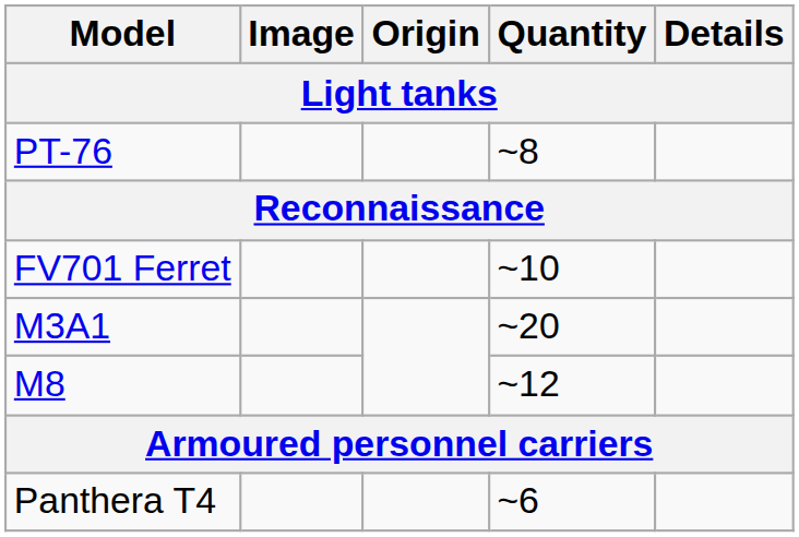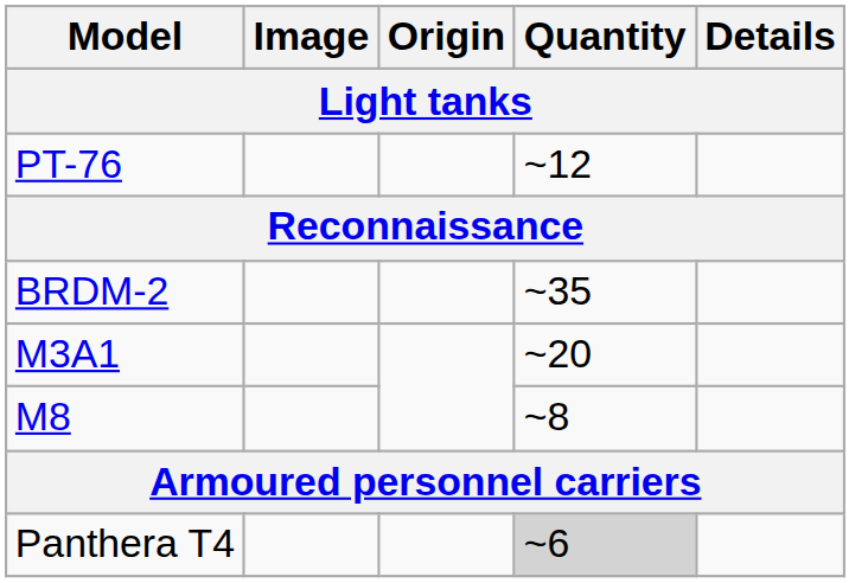PT-76 | Quantity: ~8 -> ~12
+ row: BRDM-2 | ~35
- row: FV701 Ferret | ~10
M8 | Quantity: ~12 -> ~8
Panthera T4 | Quantity: no background -> lightgrey background
